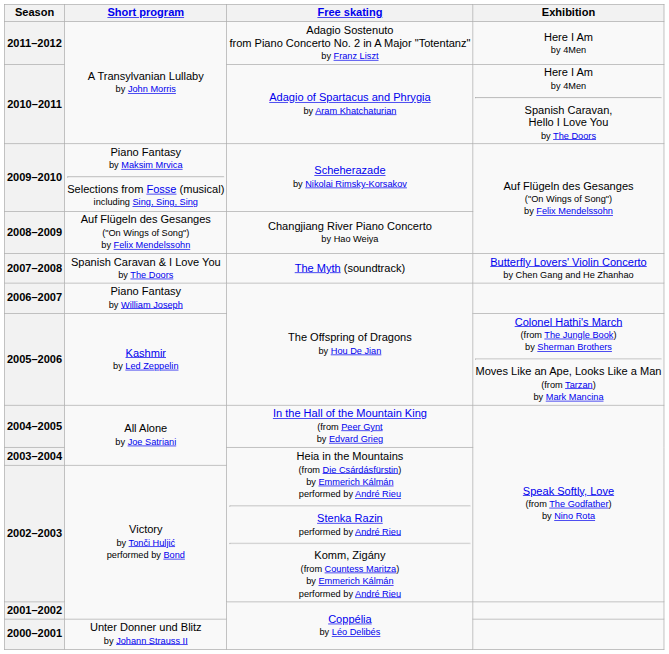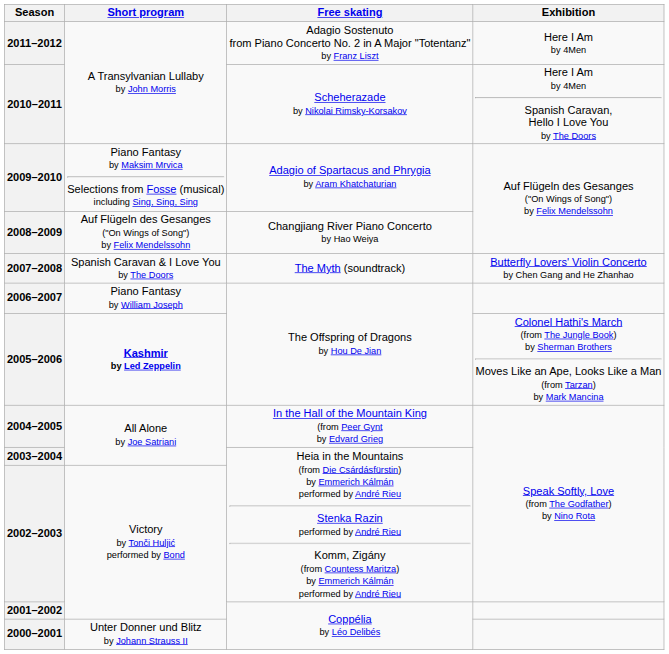2010–2011 | Free skating: Adagio of Spartacus and Phrygia by Aram Khatchaturian -> Scheherazade by Nikolai Rimsky-Korsakov
2009–2010 | Free skating: Scheherazade by Nikolai Rimsky-Korsakov -> Adagio of Spartacus and Phrygia by Aram Khatchaturian
2005–2006 | Short program: normal -> bold
